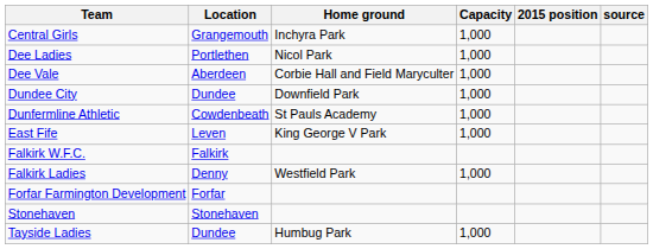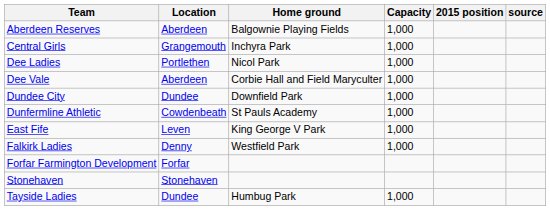+ row: Aberdeen Reserves | Aberdeen | Balgownie Playing Fields | 1,000
- row: Falkirk W.F.C. | Falkirk
